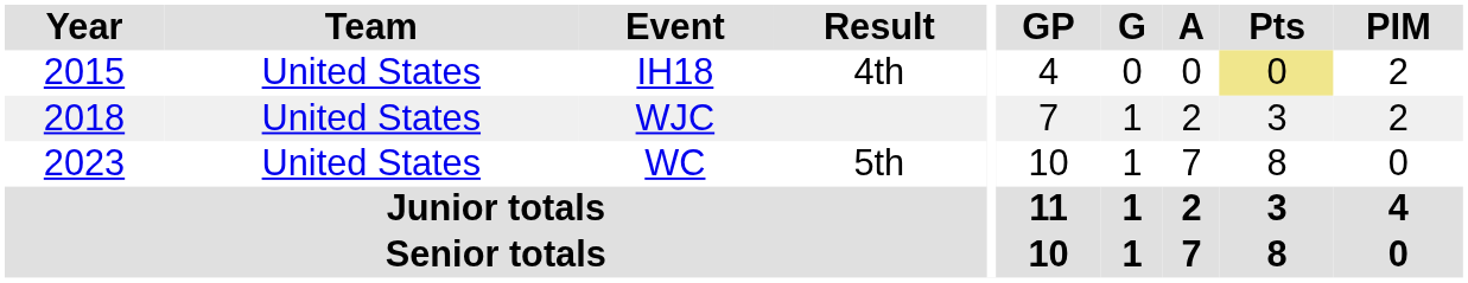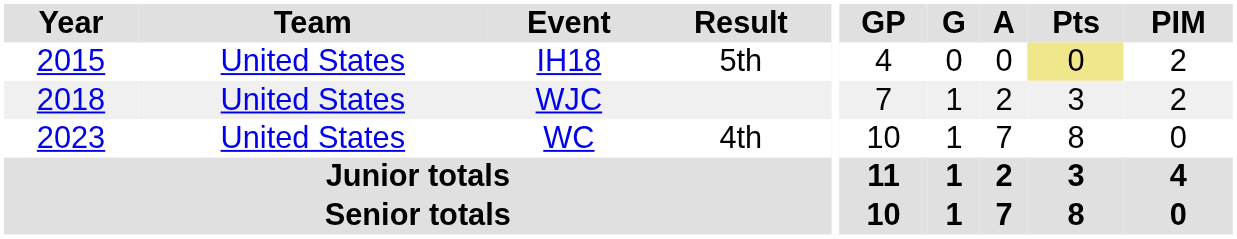IH18 | Result: 4th -> 5th
WC | Result: 5th -> 4th
